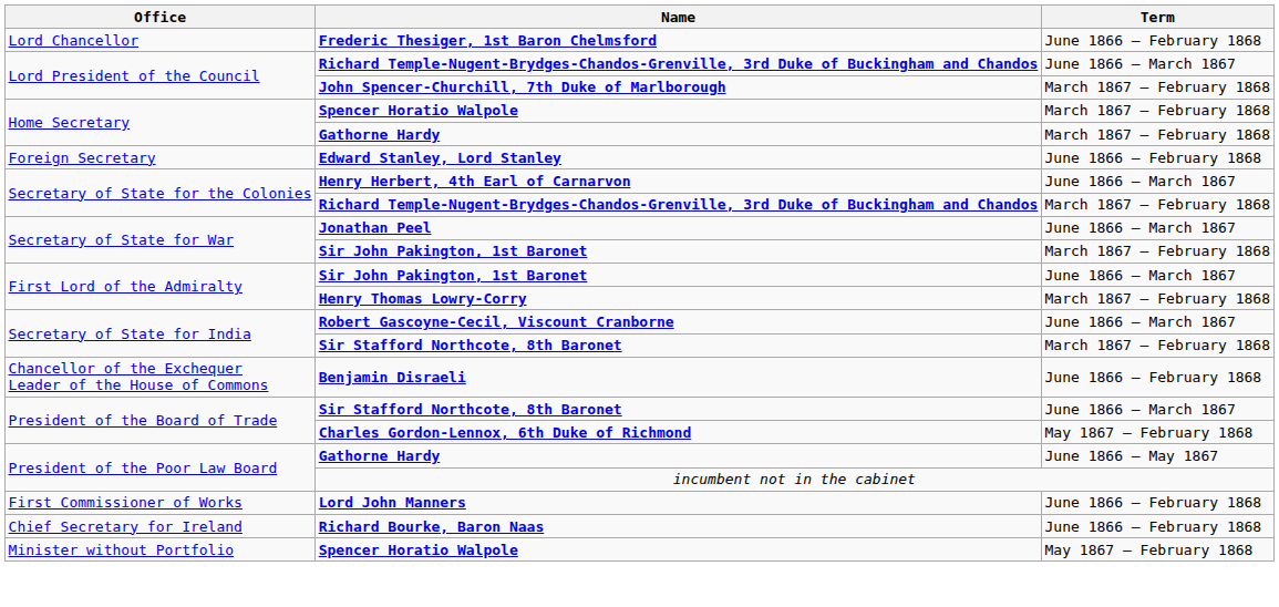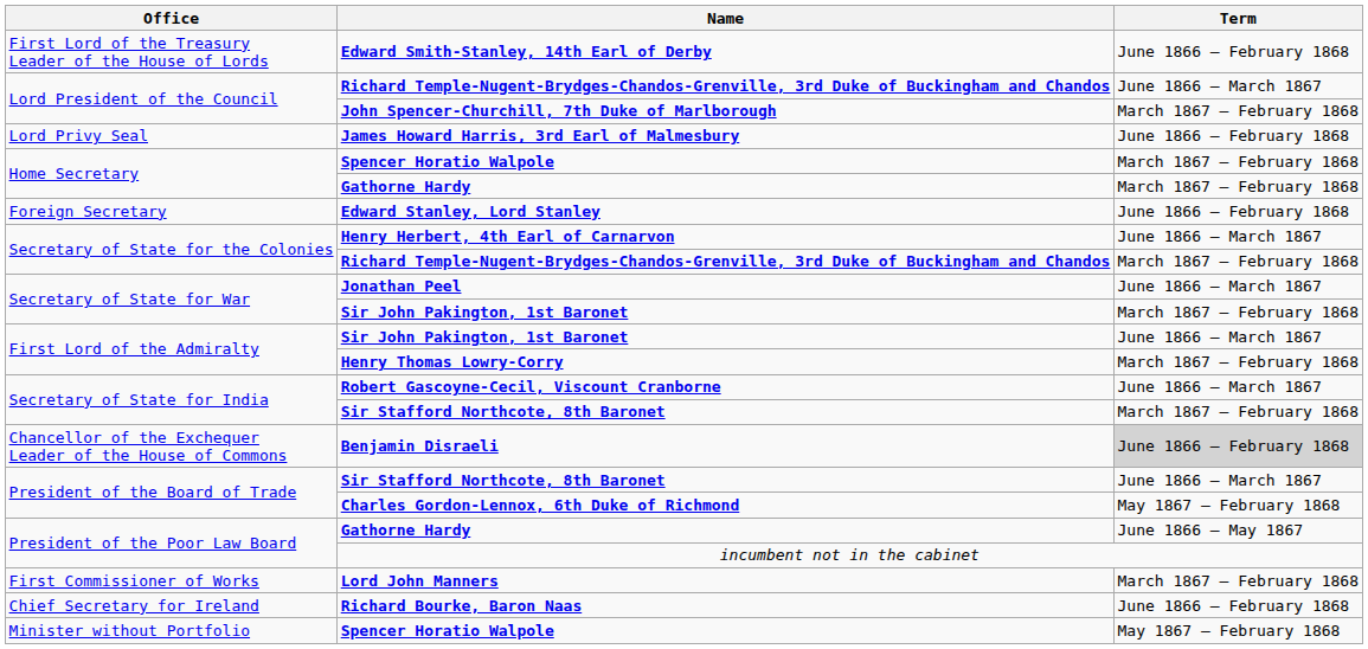+ row: First Lord of the Treasury Leader of the House of Lords | Edward Smith-Stanley, 14th Earl of Derby | June 1866 – February 1868
- row: Lord Chancellor | Frederic Thesiger, 1st Baron Chelmsford | June 1866 – February 1868
+ row: Lord Privy Seal | James Howard Harris, 3rd Earl of Malmesbury | June 1866 – February 1868
Benjamin Disraeli | Term: no background -> lightgrey background
Lord John Manners | Term: June 1866 – February 1868 -> March 1867 – February 1868
